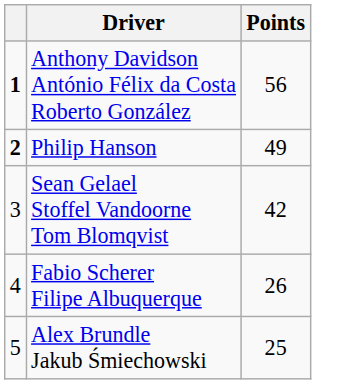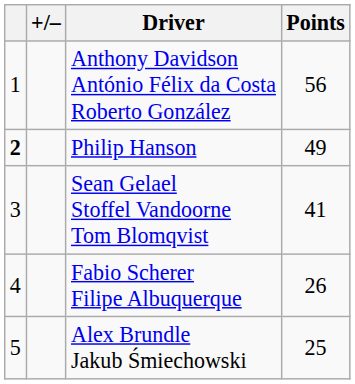+ column: +/–
Anthony Davidson António Félix da Costa Roberto González | column 1: bold -> normal
Sean Gelael Stoffel Vandoorne Tom Blomqvist | Points: 42 -> 41
